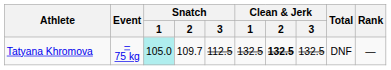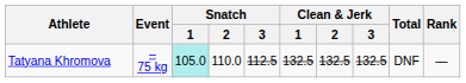Tatyana Khromova | Snatch / 2: 109.7 -> 110.0
Tatyana Khromova | Clean & Jerk / 2: bold -> normal
